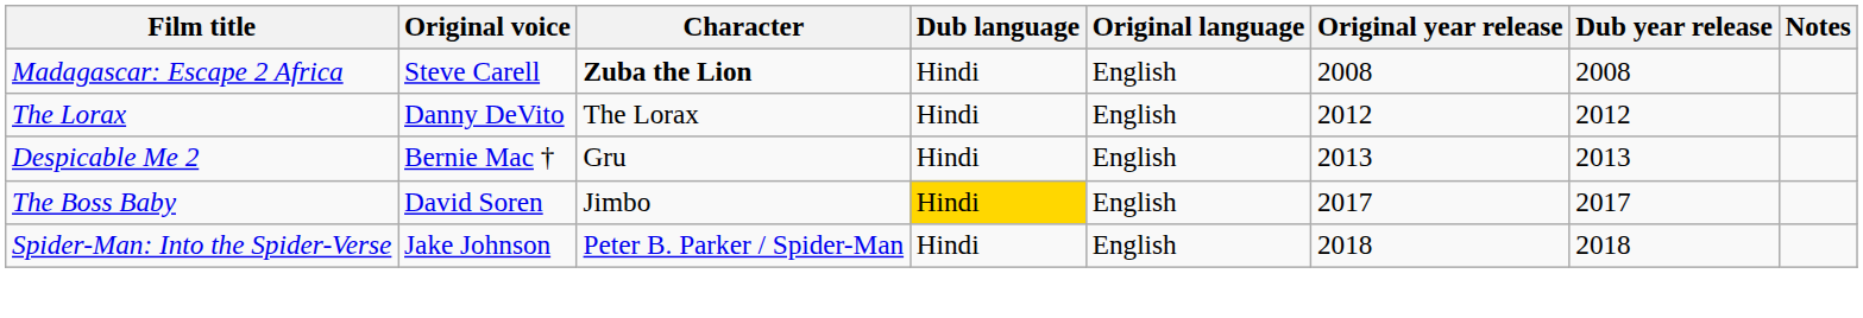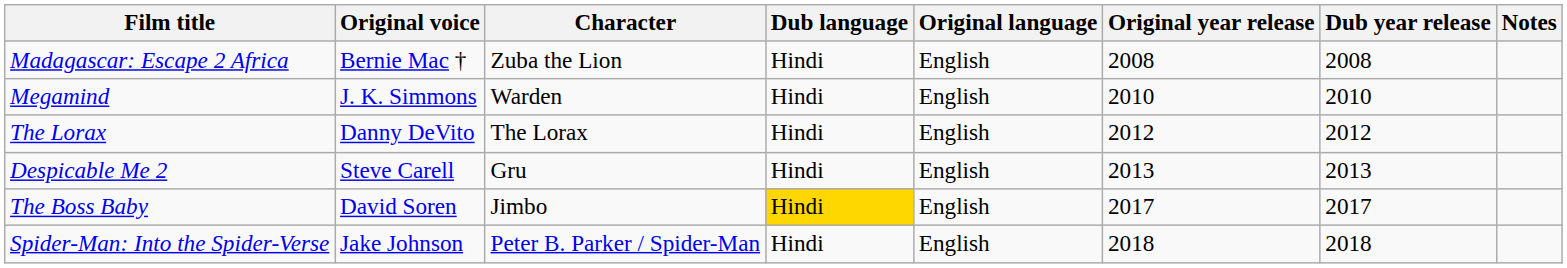Madagascar: Escape 2 Africa | Original voice: Steve Carell -> Bernie Mac †
Madagascar: Escape 2 Africa | Character: bold -> normal
+ row: Megamind | J. K. Simmons | Warden | Hindi | English | 2010 | 2010
Despicable Me 2 | Original voice: Bernie Mac † -> Steve Carell
